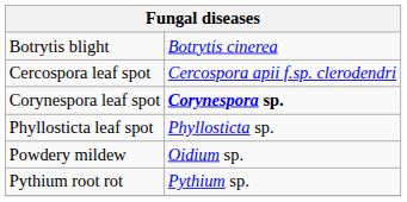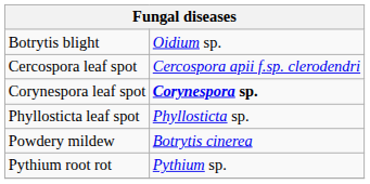Botrytis blight | column 2: Botrytis cinerea -> Oidium sp.
Powdery mildew | column 2: Oidium sp. -> Botrytis cinerea
